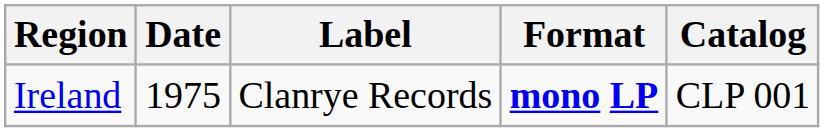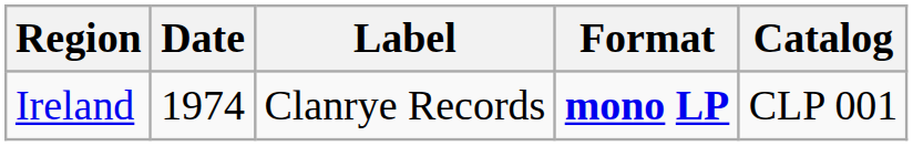Ireland | Date: 1975 -> 1974
